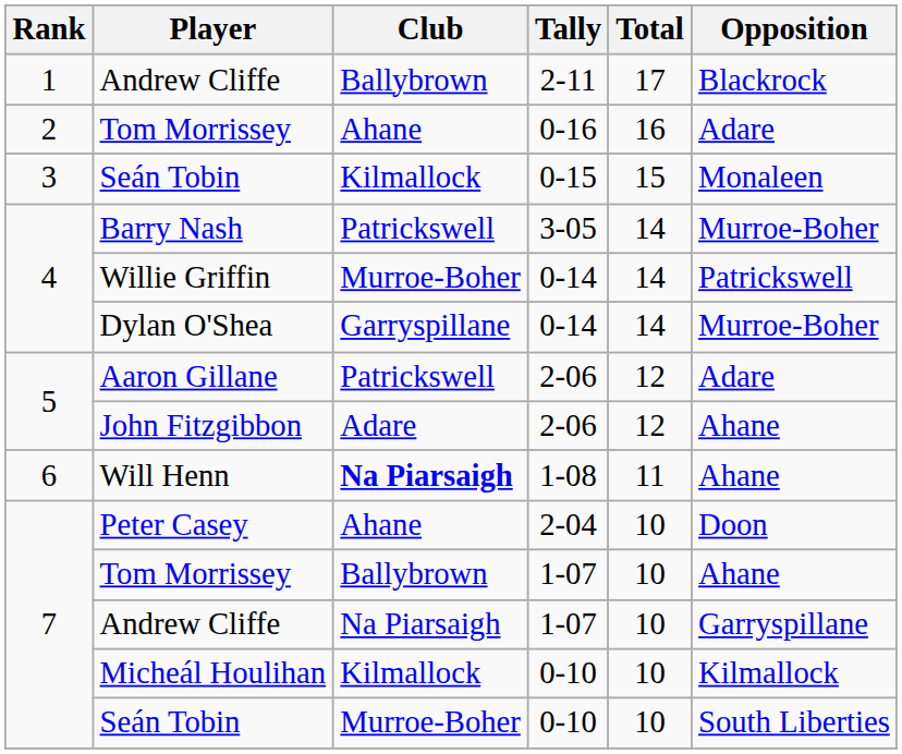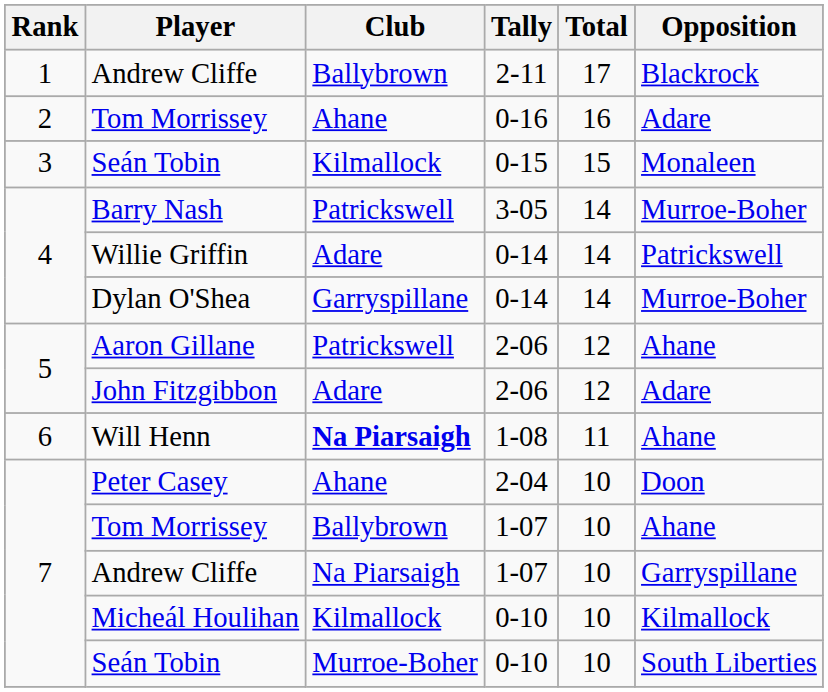Willie Griffin | Club: Murroe-Boher -> Adare
Aaron Gillane | Opposition: Adare -> Ahane
John Fitzgibbon | Opposition: Ahane -> Adare
